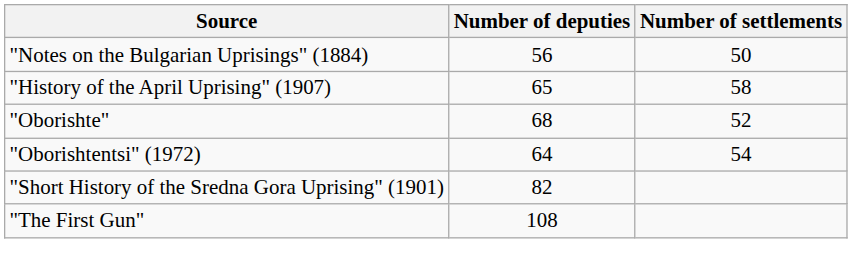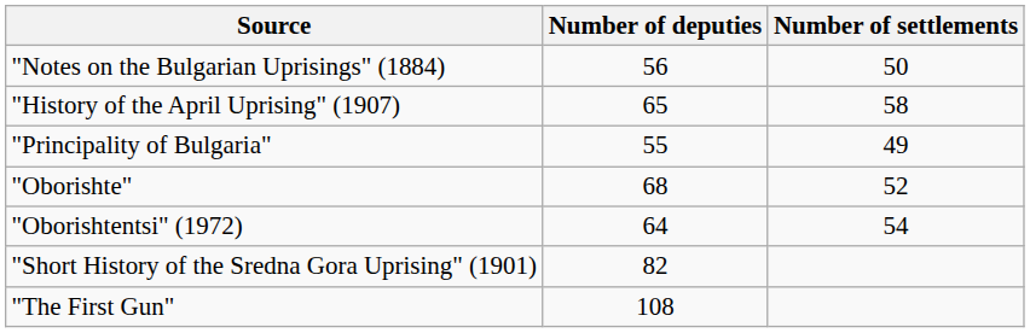+ row: "Principality of Bulgaria" | 55 | 49
